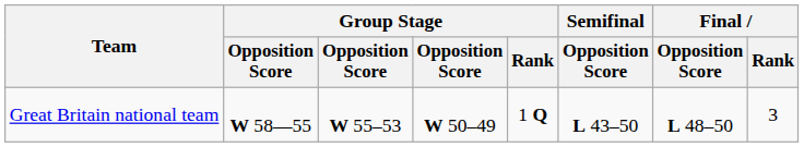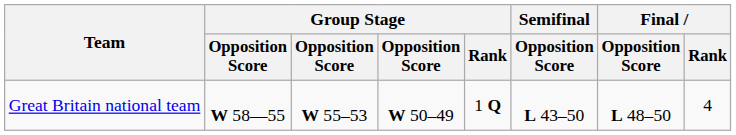Great Britain national team | Final / Rank: 3 -> 4
